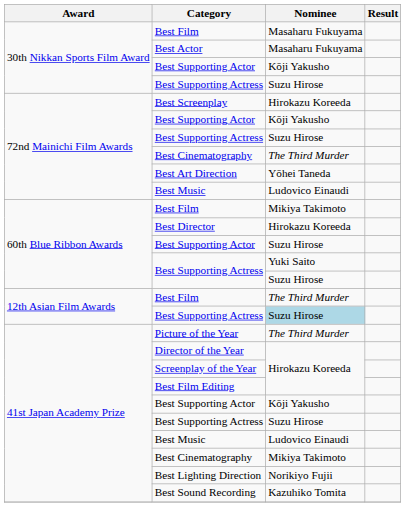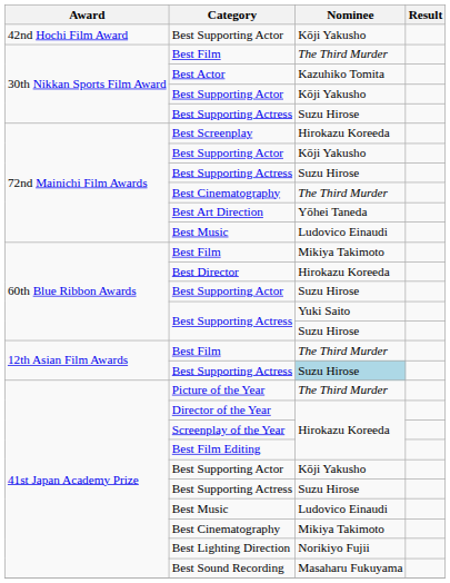+ row: 42nd Hochi Film Award | Best Supporting Actor | Kōji Yakusho
30th Nikkan Sports Film Award / Best Film | Nominee: Masaharu Fukuyama -> The Third Murder
Best Actor | Nominee: Masaharu Fukuyama -> Kazuhiko Tomita
Best Sound Recording | Nominee: Kazuhiko Tomita -> Masaharu Fukuyama
